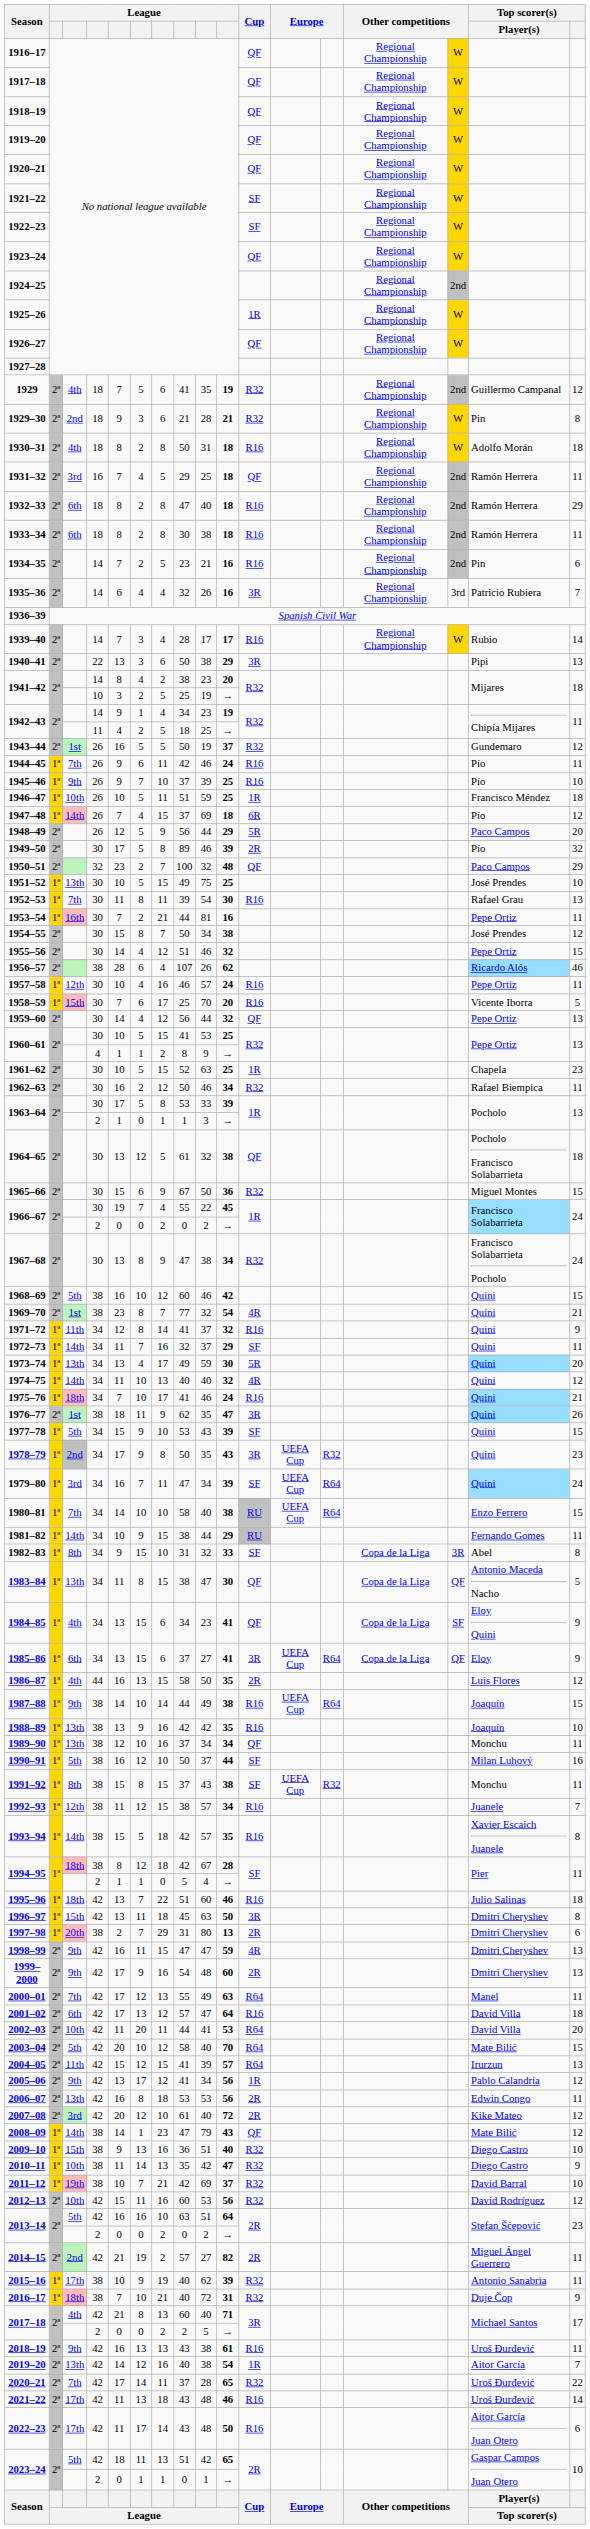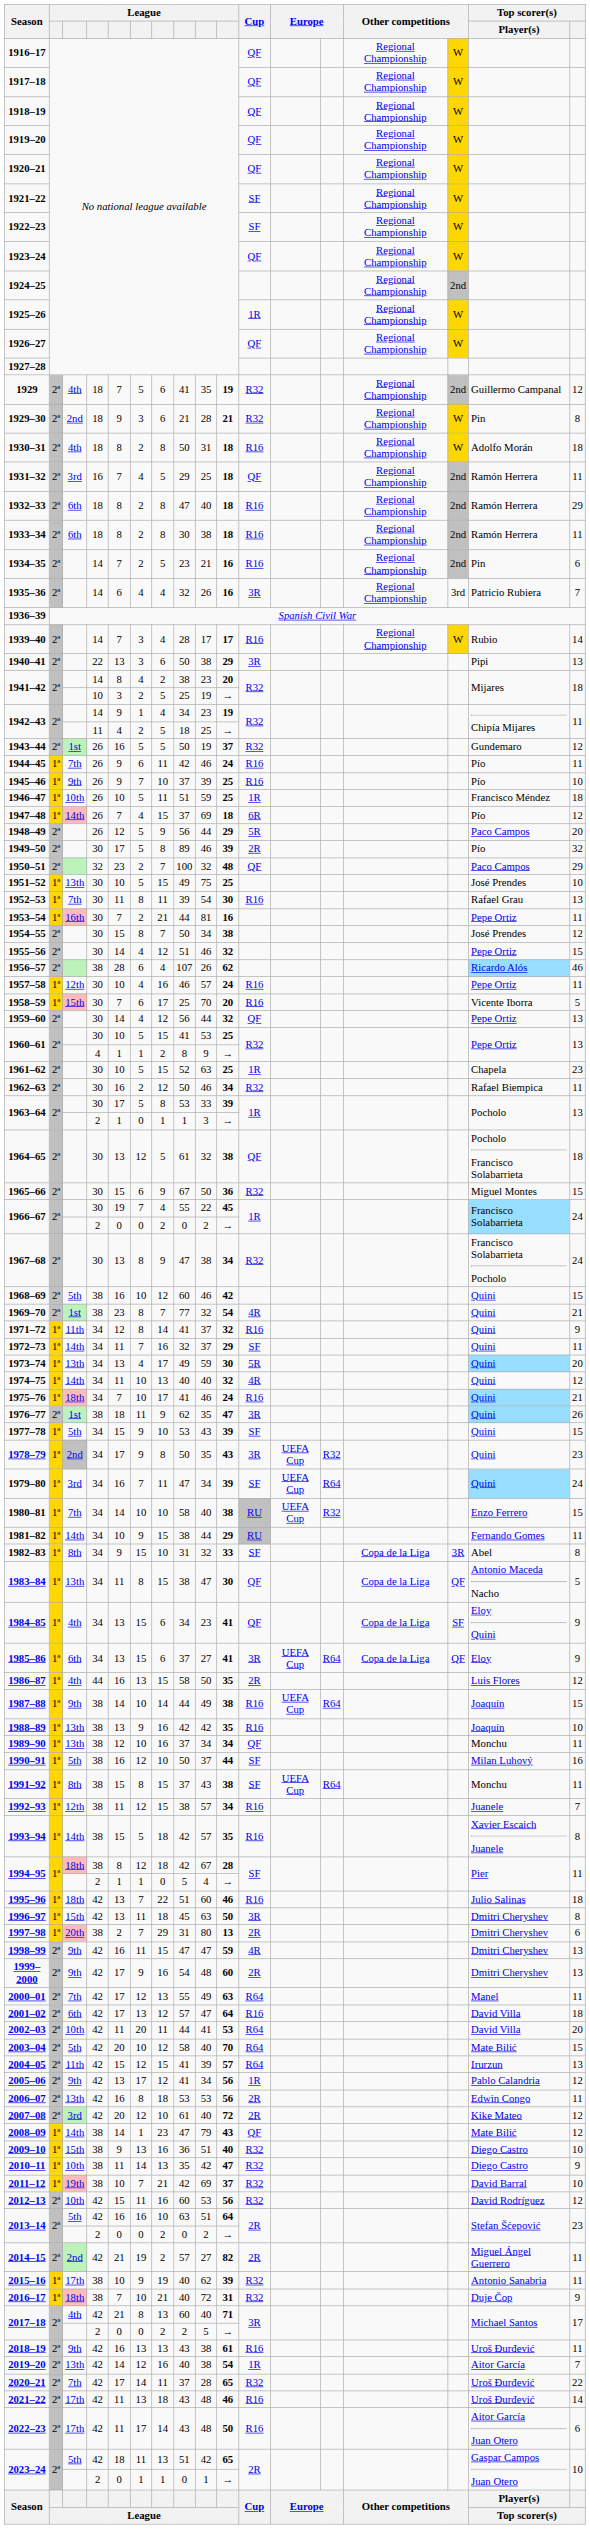1980–81 | column 13: R64 -> R32
1991–92 | column 13: R32 -> R64
